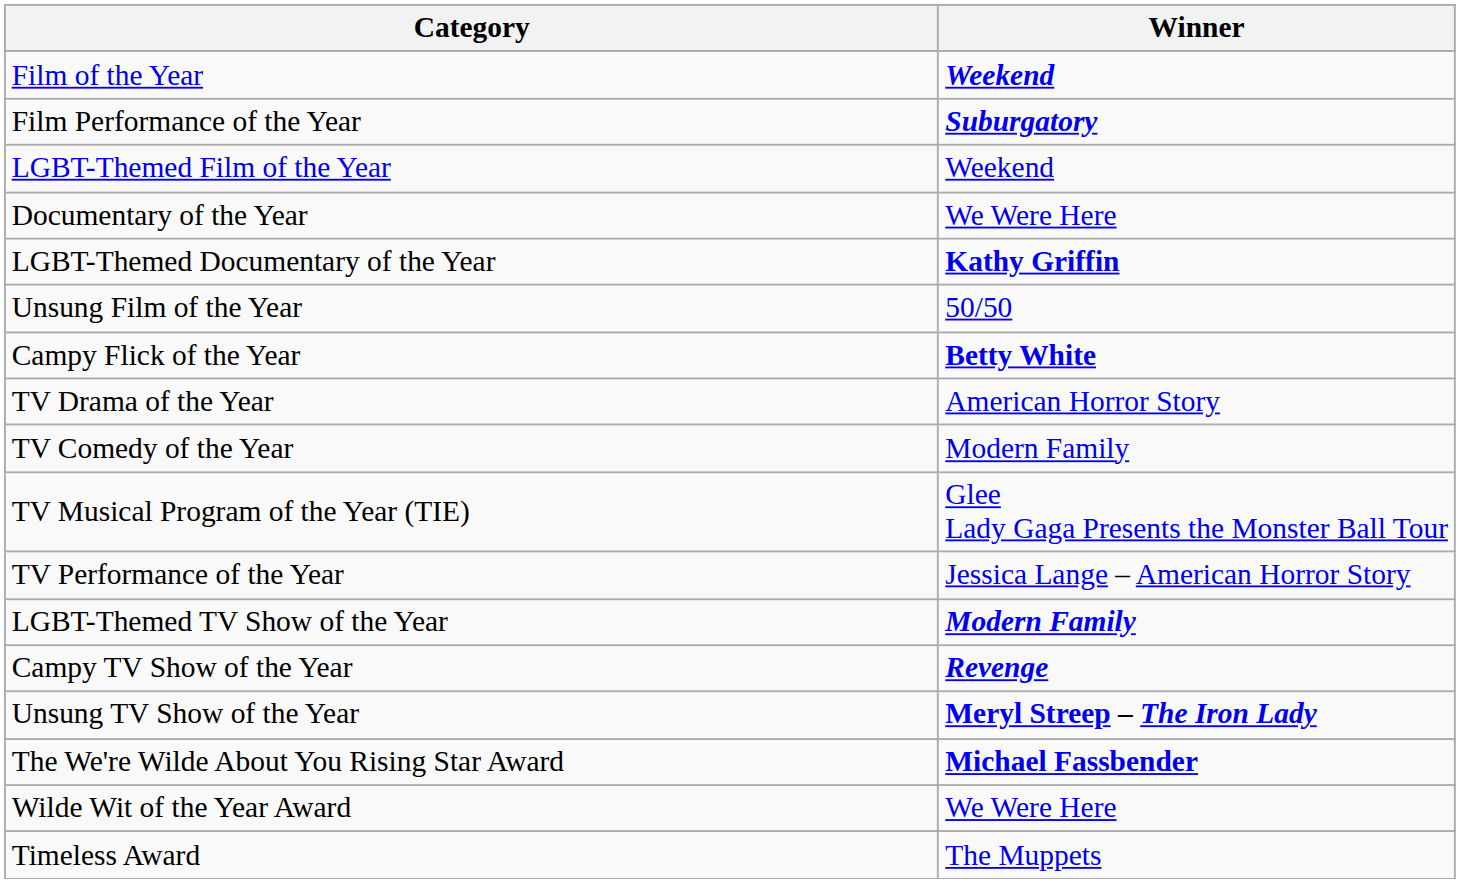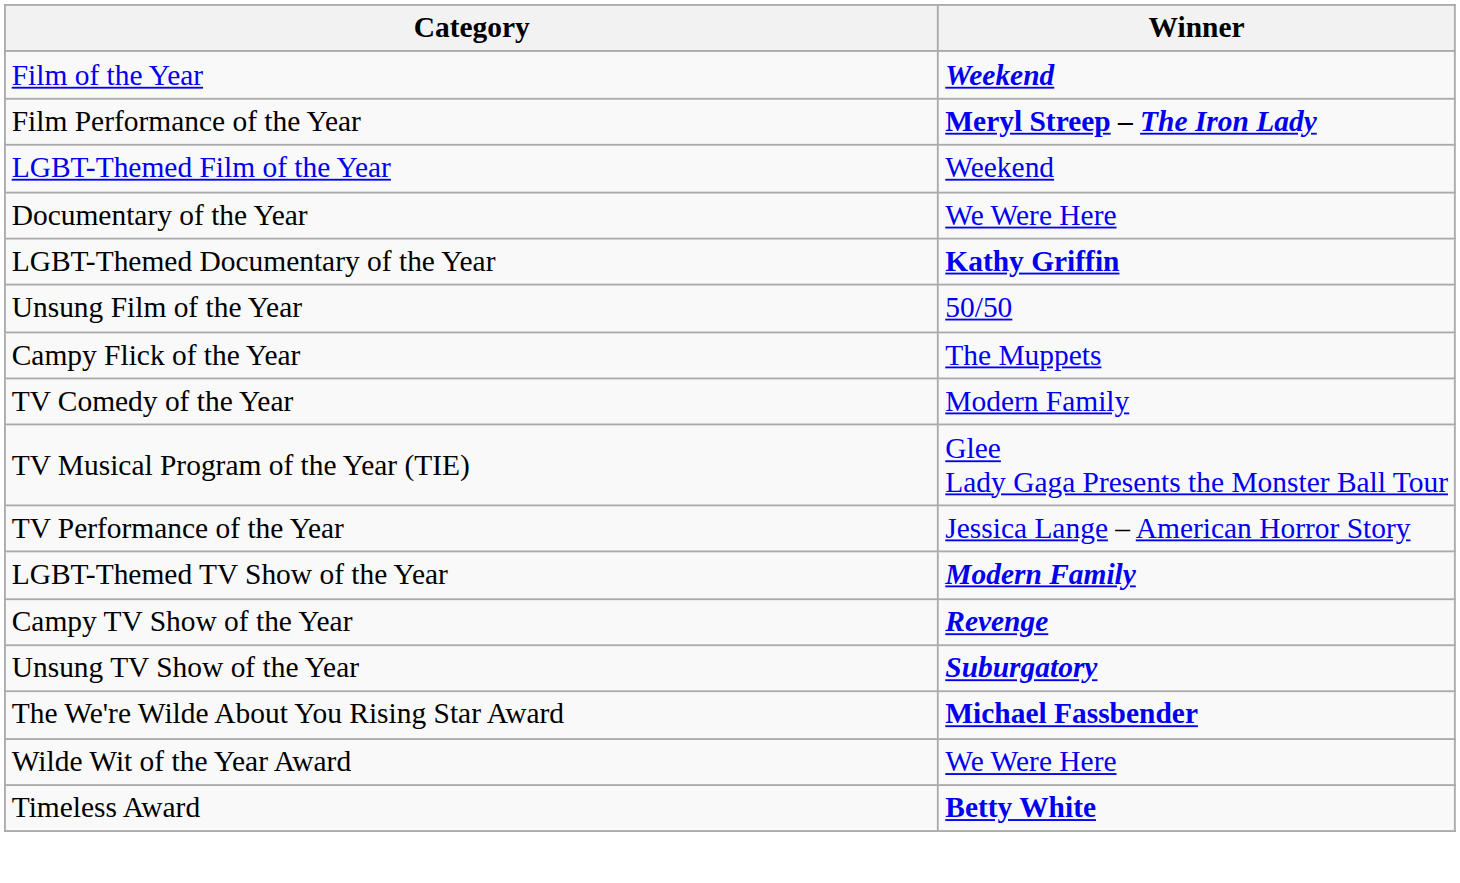Film Performance of the Year | Winner: Suburgatory -> Meryl Streep – The Iron Lady
Campy Flick of the Year | Winner: Betty White -> The Muppets
- row: TV Drama of the Year | American Horror Story
Unsung TV Show of the Year | Winner: Meryl Streep – The Iron Lady -> Suburgatory
Timeless Award | Winner: The Muppets -> Betty White
